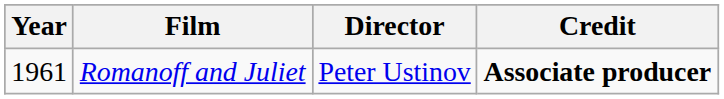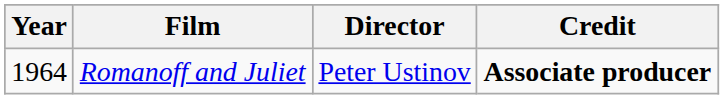Romanoff and Juliet | Year: 1961 -> 1964
